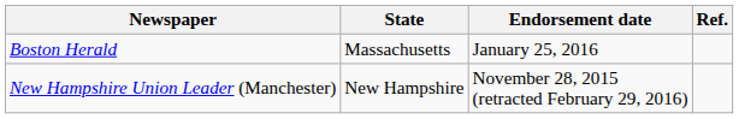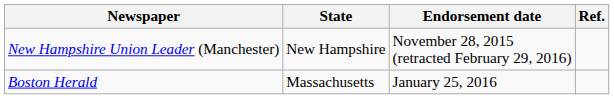rows swapped: New Hampshire Union Leader (Manchester) <-> Boston Herald
